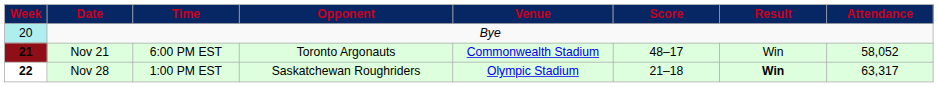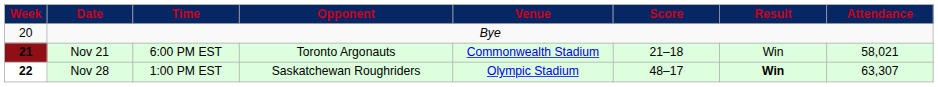Bye | Week: paleturquoise background -> no background
Nov 21 | Score: 48–17 -> 21–18
Nov 21 | Attendance: 58,052 -> 58,021
Nov 28 | Score: 21–18 -> 48–17
Nov 28 | Attendance: 63,317 -> 63,307
